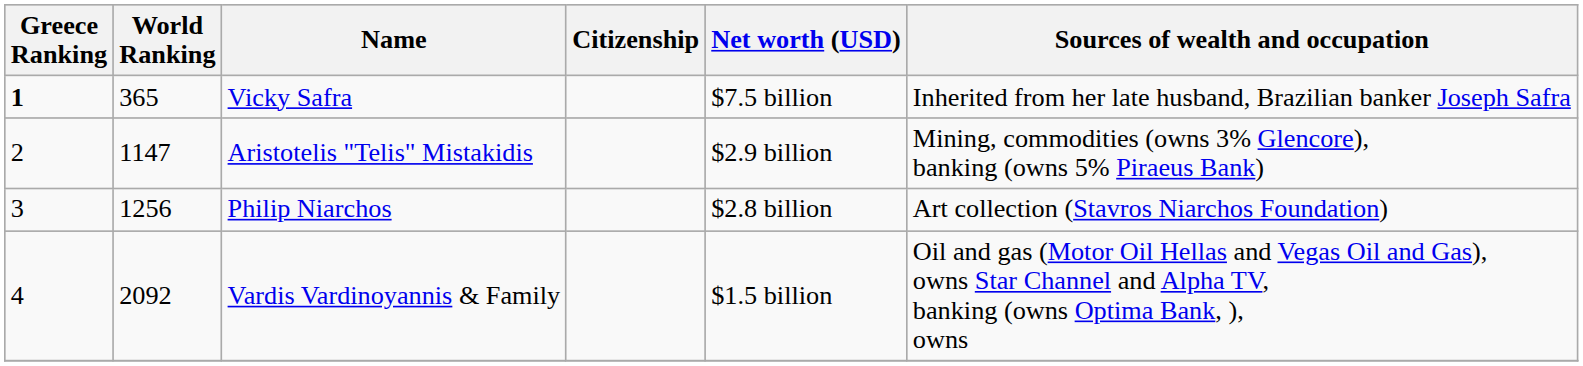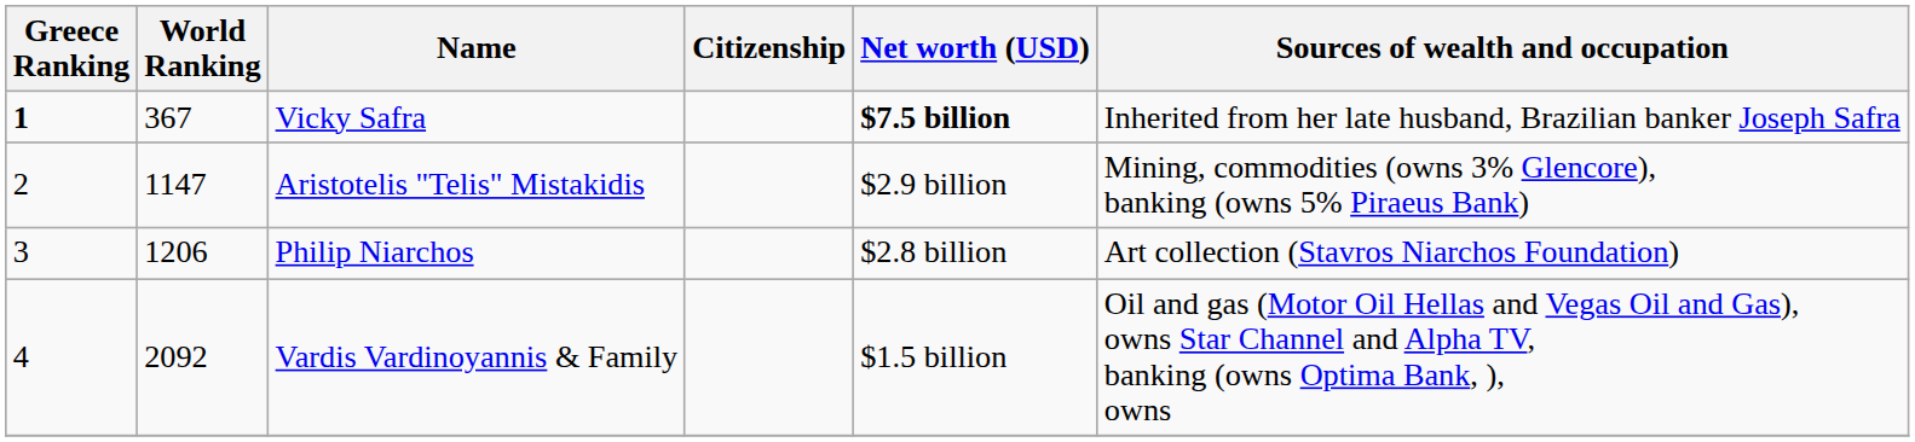Vicky Safra | World Ranking: 365 -> 367
Vicky Safra | Net worth (USD): normal -> bold
Philip Niarchos | World Ranking: 1256 -> 1206
